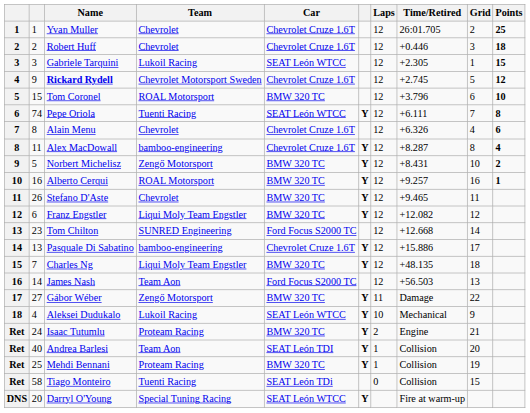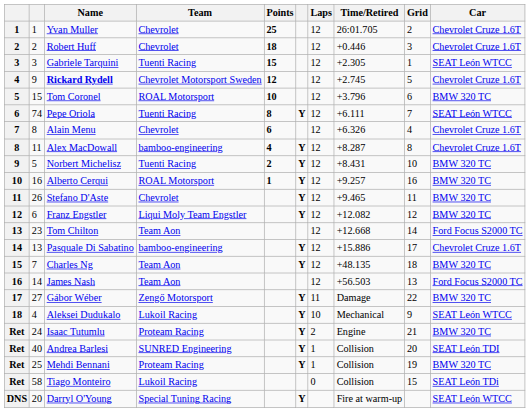columns swapped: Car <-> Points
Gabriele Tarquini | Team: Lukoil Racing -> Tuenti Racing
Norbert Michelisz | Team: Zengő Motorsport -> Tuenti Racing
Tom Chilton | Team: SUNRED Engineering -> Team Aon
Charles Ng | Team: Liqui Moly Team Engstler -> Team Aon
Andrea Barlesi | Team: Team Aon -> SUNRED Engineering
Tiago Monteiro | Team: Tuenti Racing -> Lukoil Racing
